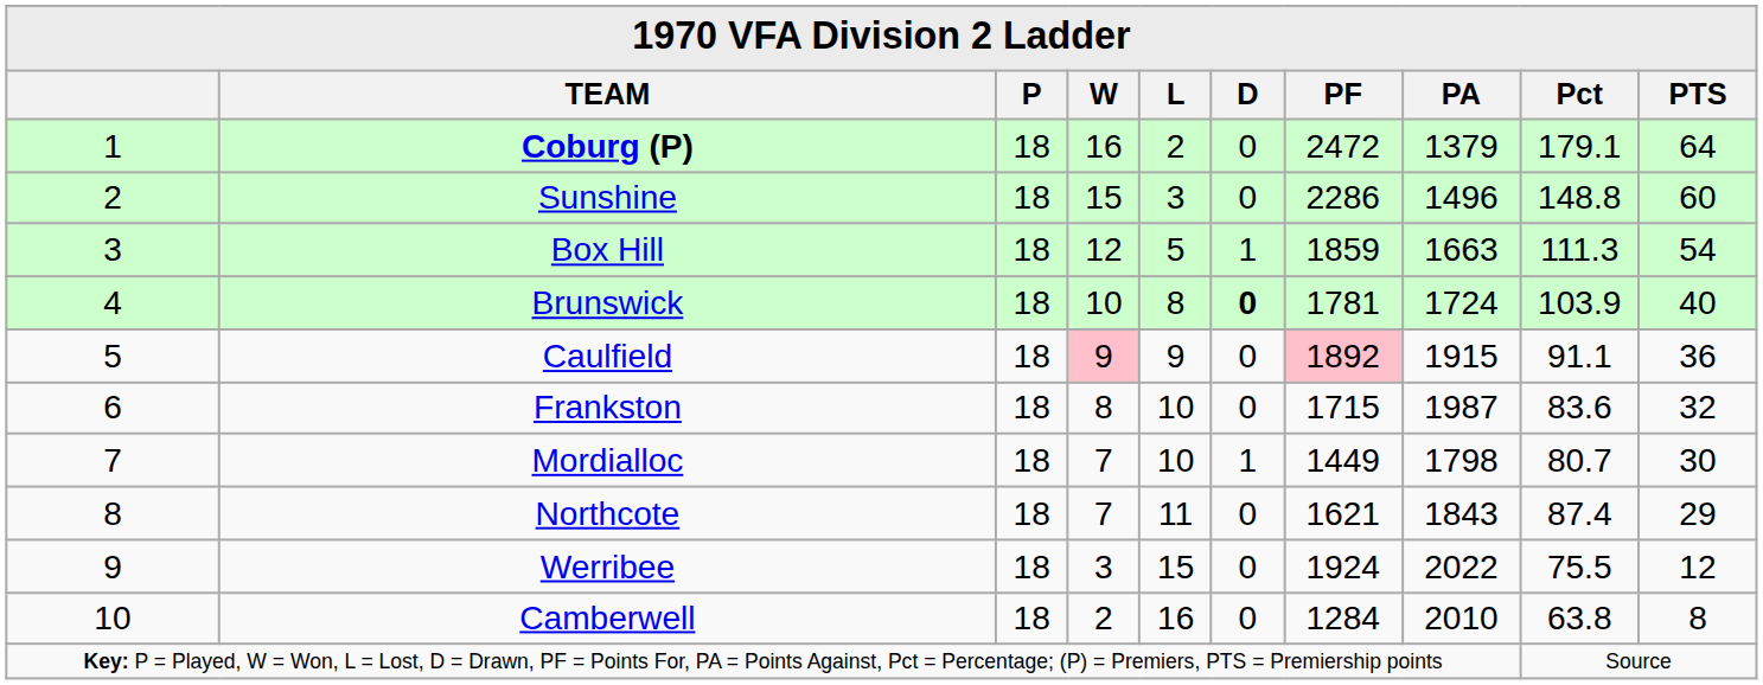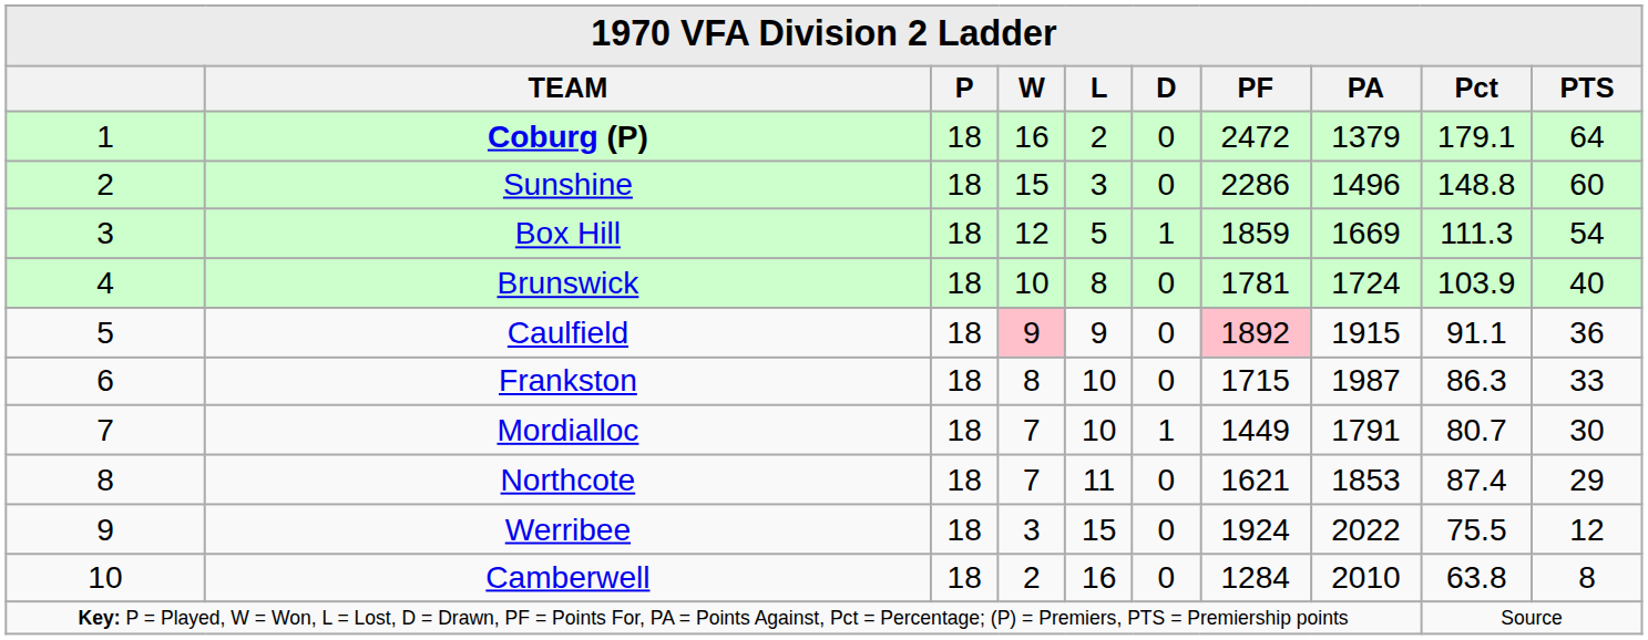Box Hill | PA: 1663 -> 1669
Brunswick | D: bold -> normal
Frankston | Pct: 83.6 -> 86.3
Frankston | PTS: 32 -> 33
Mordialloc | PA: 1798 -> 1791
Northcote | PA: 1843 -> 1853
